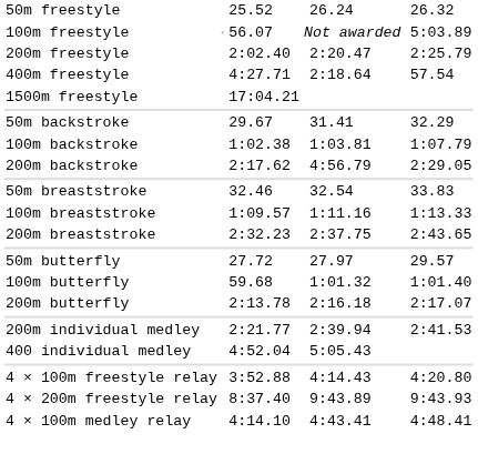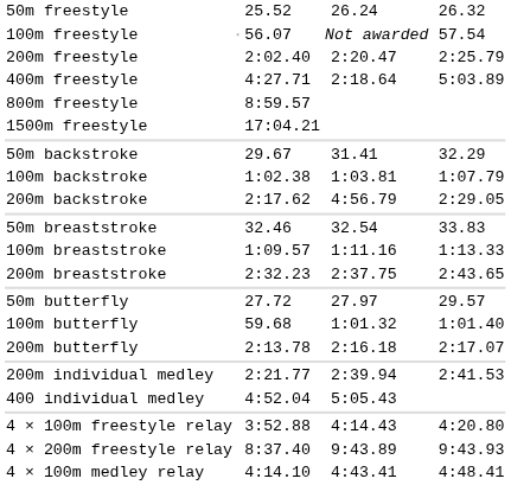100m freestyle | column 7: 5:03.89 -> 57.54
400m freestyle | column 7: 57.54 -> 5:03.89
+ row: 800m freestyle | 8:59.57
